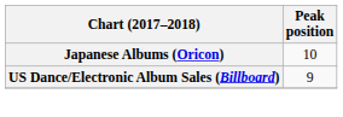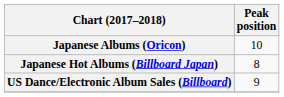+ row: Japanese Hot Albums (Billboard Japan) | 8
